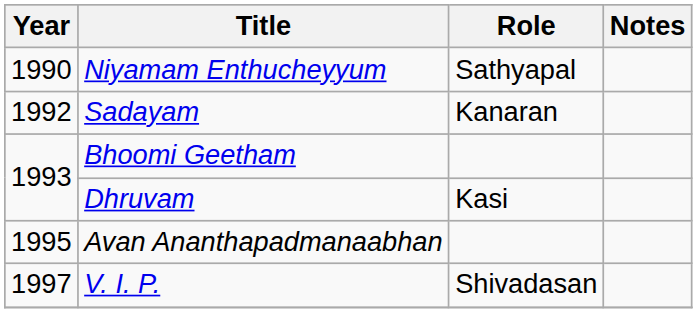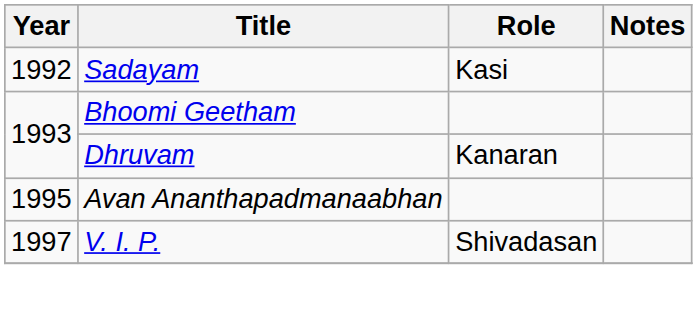- row: 1990 | Niyamam Enthucheyyum | Sathyapal
Sadayam | Role: Kanaran -> Kasi
Dhruvam | Role: Kasi -> Kanaran
